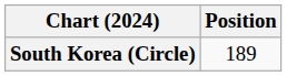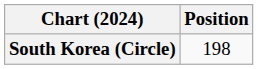South Korea (Circle) | Position: 189 -> 198
